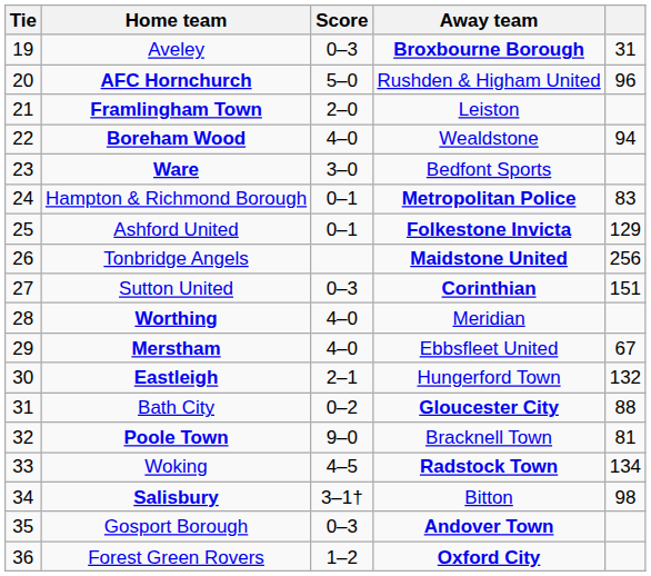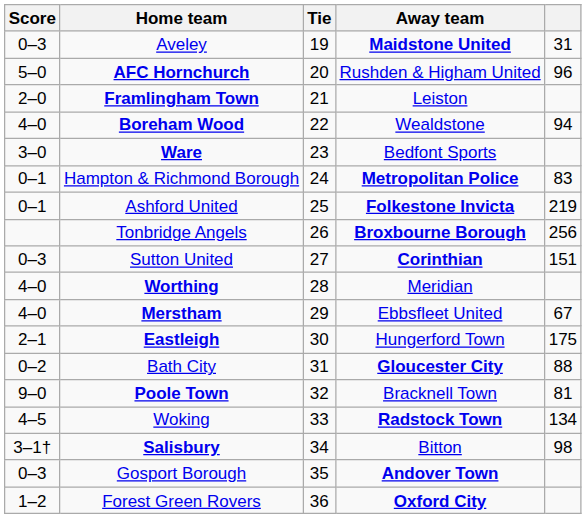columns swapped: Tie <-> Score
Aveley | Away team: Broxbourne Borough -> Maidstone United
Ashford United | column 5: 129 -> 219
Tonbridge Angels | Away team: Maidstone United -> Broxbourne Borough
Eastleigh | column 5: 132 -> 175
